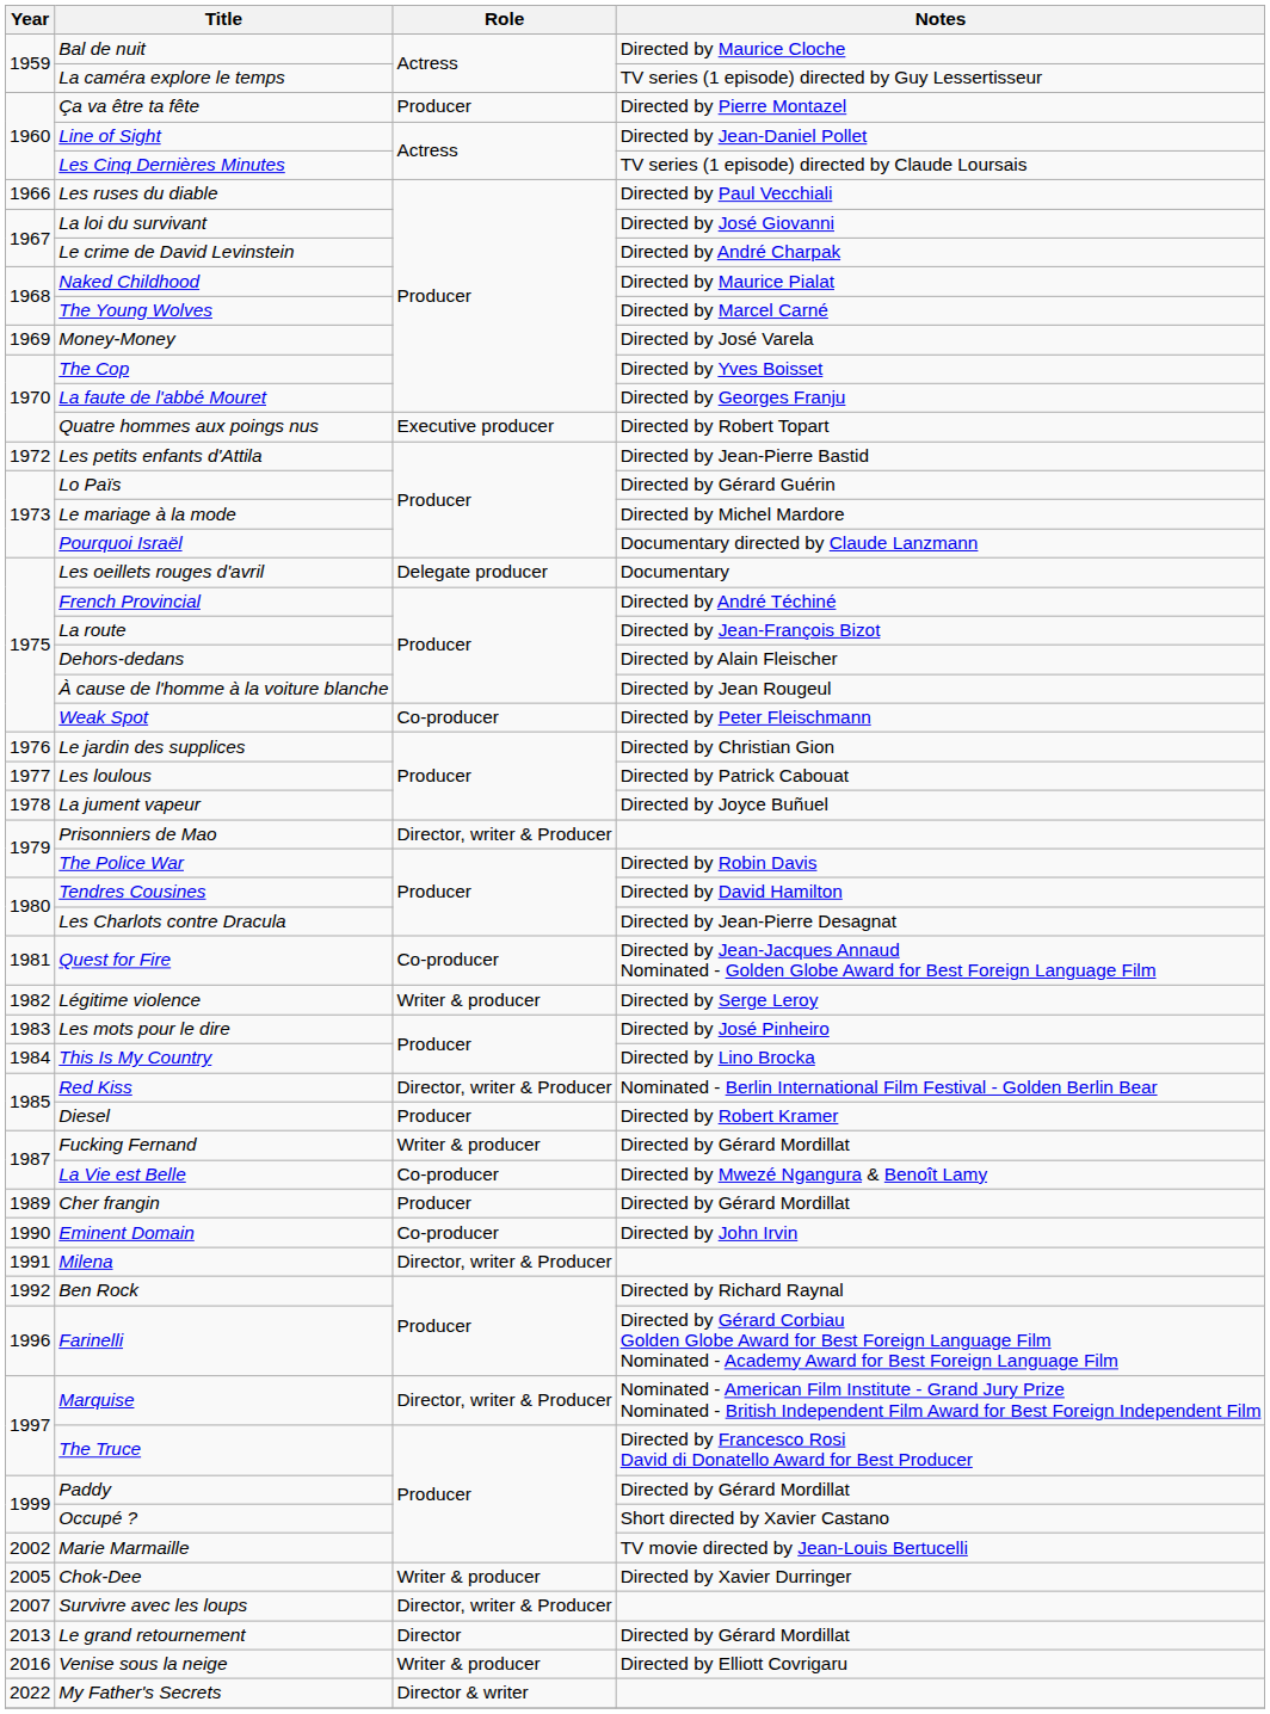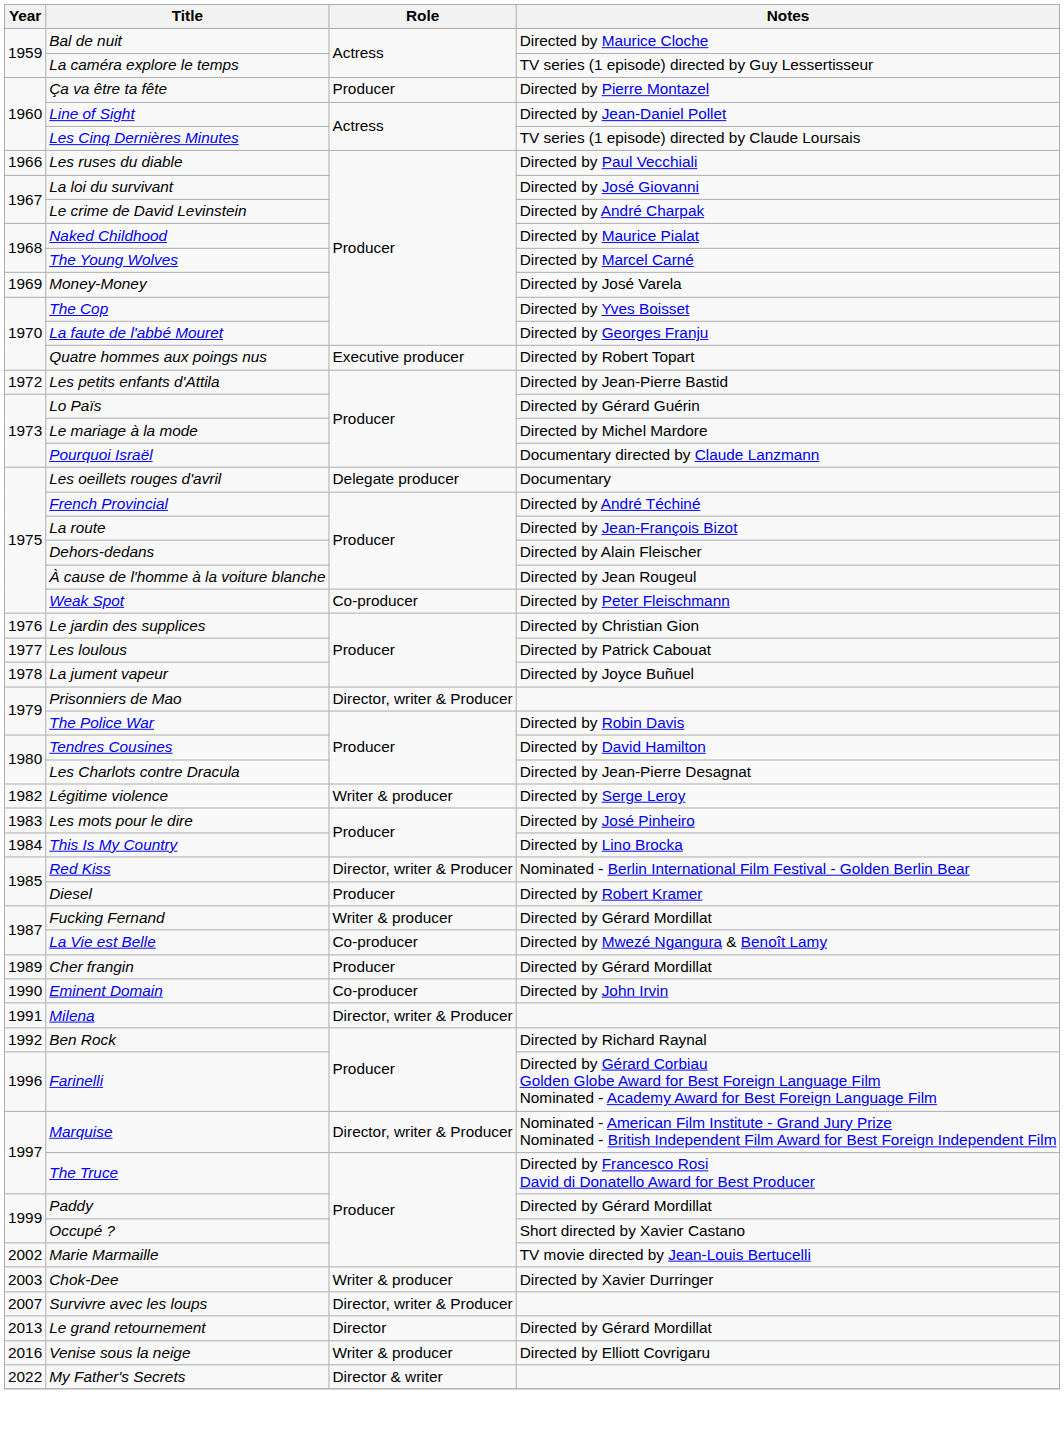- row: 1981 | Quest for Fire | Co-producer | Directed by Jean-Jacques Annaud Nominated - Golden Globe Award for Best Foreign Language Film
Chok-Dee | Year: 2005 -> 2003
